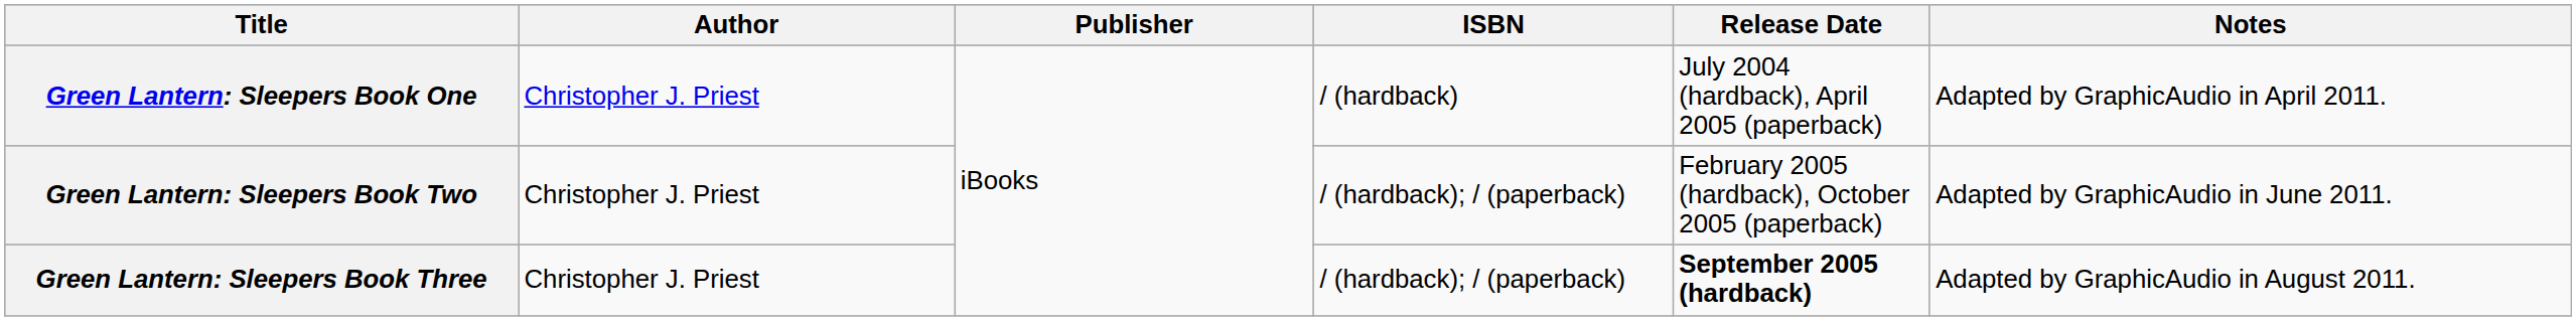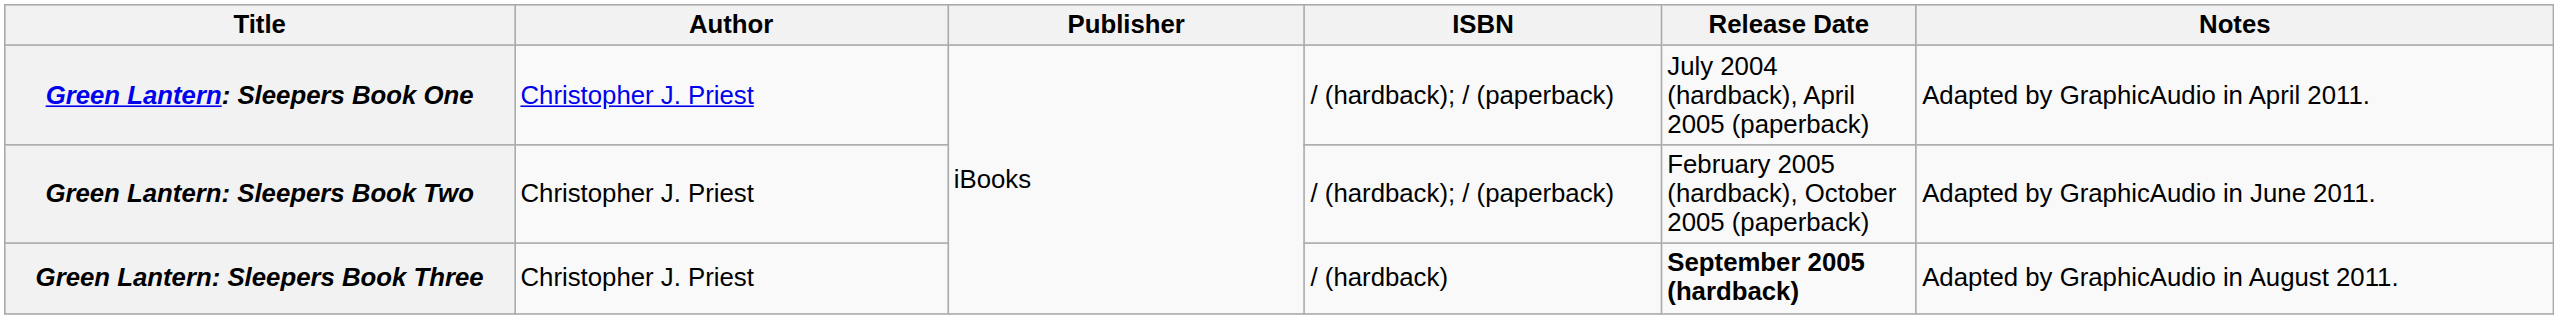Green Lantern: Sleepers Book One | ISBN: / (hardback) -> / (hardback); / (paperback)
Green Lantern: Sleepers Book Three | ISBN: / (hardback); / (paperback) -> / (hardback)
